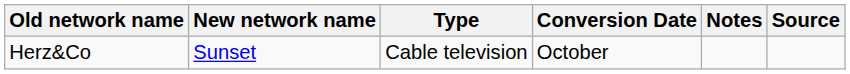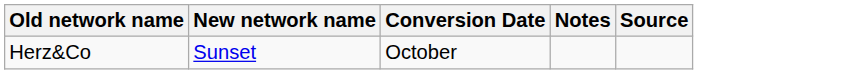- column: Type | Cable television
